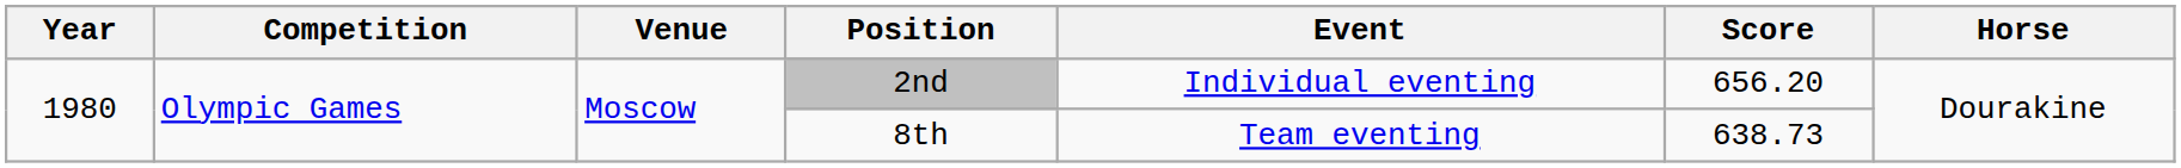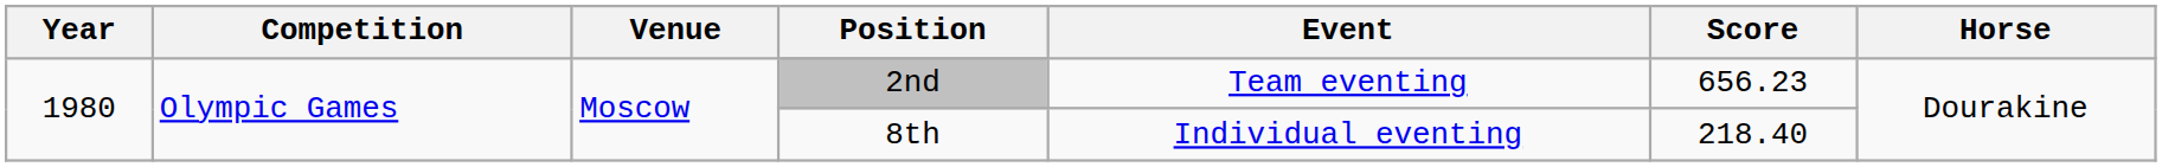2nd | Event: Individual eventing -> Team eventing
2nd | Score: 656.20 -> 656.23
8th | Event: Team eventing -> Individual eventing
8th | Score: 638.73 -> 218.40
